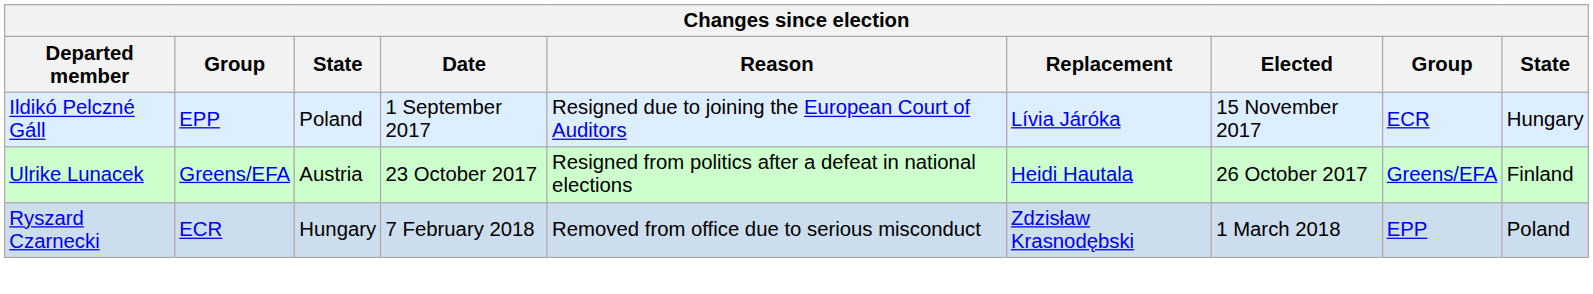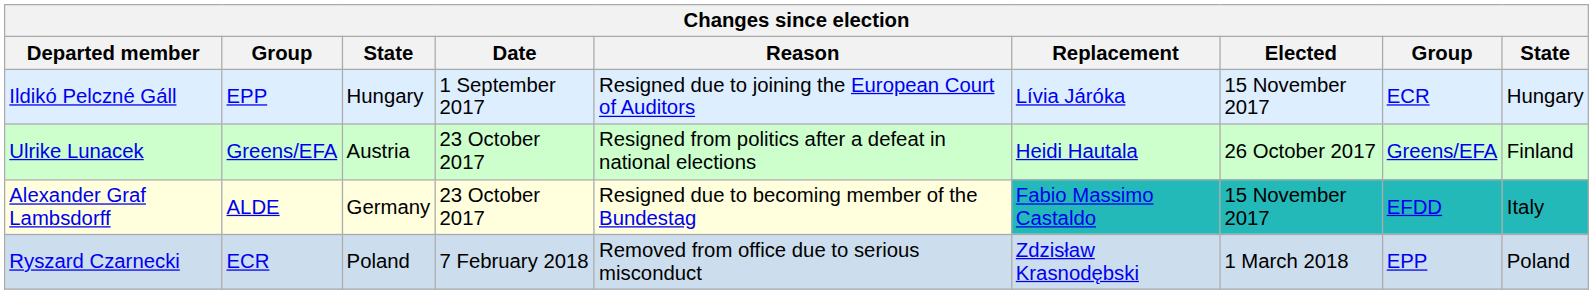Ildikó Pelczné Gáll | column 3: Poland -> Hungary
+ row: Alexander Graf Lambsdorff | ALDE | Germany | 23 October 2017 | Resigned due to becoming member of the Bundestag | Fabio Massimo Castaldo | 15 November 2017 | EFDD | Italy
Ryszard Czarnecki | column 3: Hungary -> Poland
